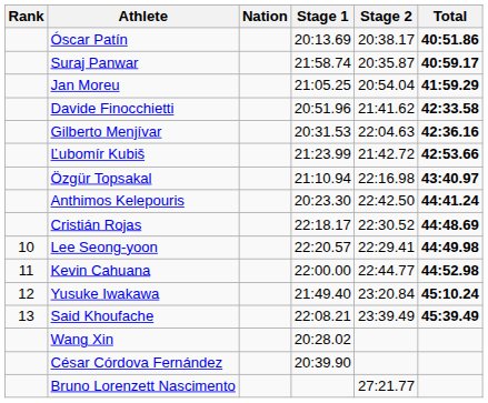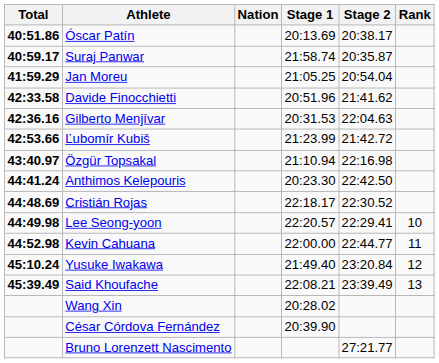columns swapped: Rank <-> Total
